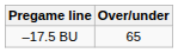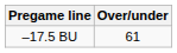–17.5 BU | Over/under: 65 -> 61
